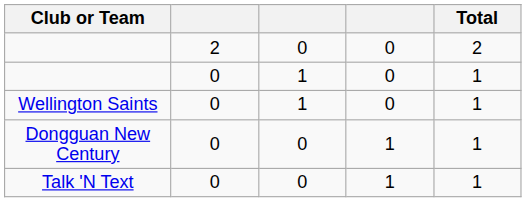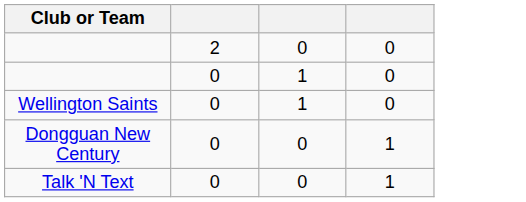- column: Total | 2 | 1 | 1 | 1 | 1
